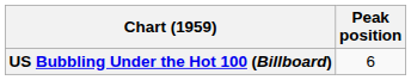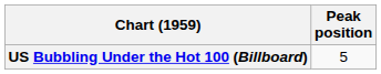US Bubbling Under the Hot 100 (Billboard) | Peak position: 6 -> 5
